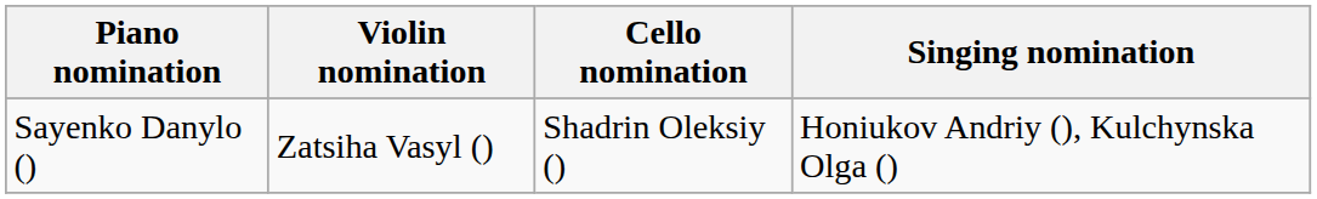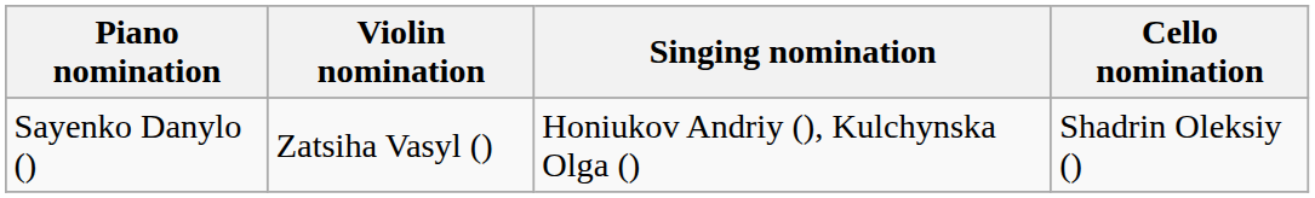columns swapped: Cello nomination <-> Singing nomination
